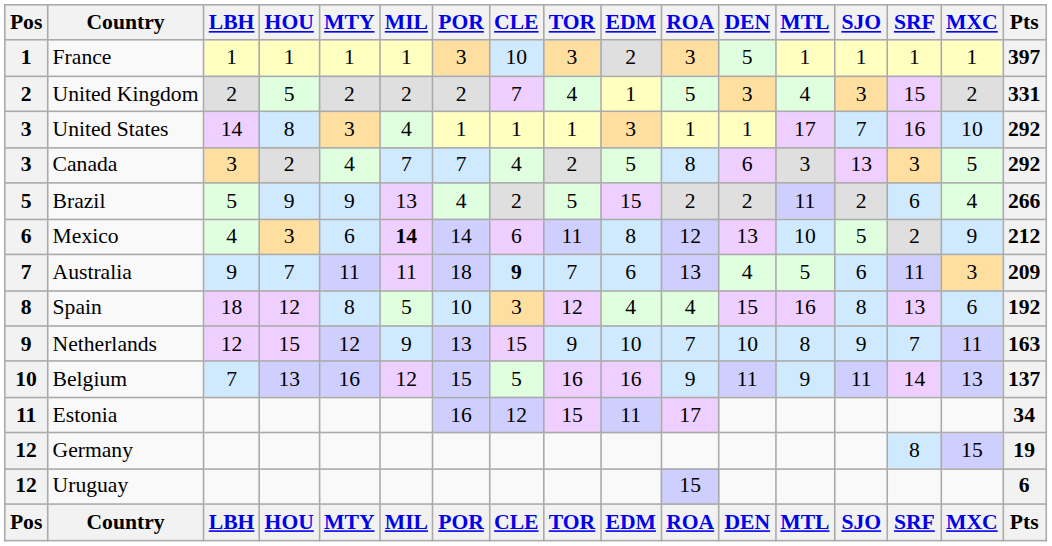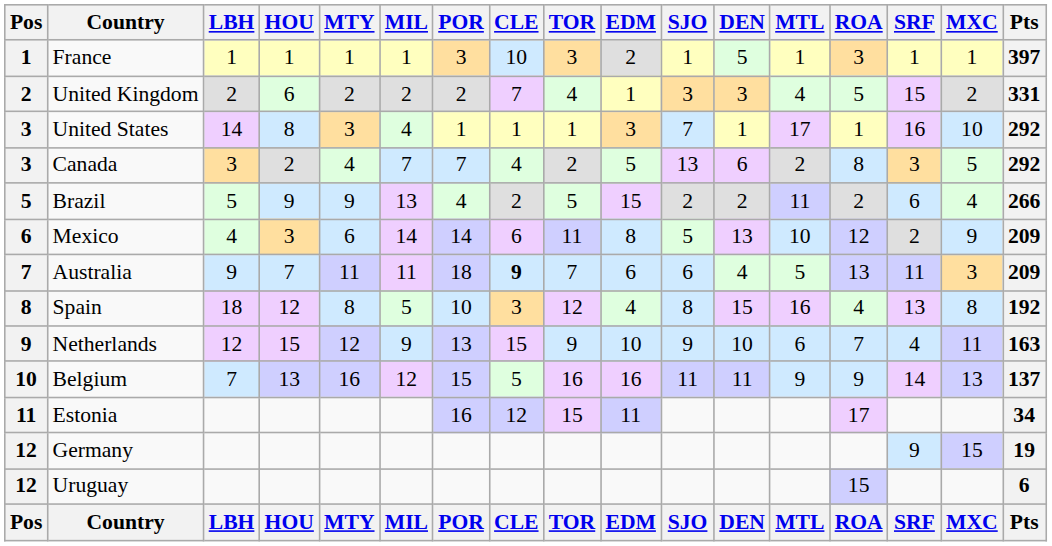columns swapped: SJO <-> ROA
United Kingdom | HOU: 5 -> 6
Canada | MTL: 3 -> 2
Mexico | MIL: bold -> normal
Mexico | Pts: 212 -> 209
Spain | MXC: 6 -> 8
Netherlands | MTL: 8 -> 6
Netherlands | SRF: 7 -> 4
Germany | SRF: 8 -> 9
